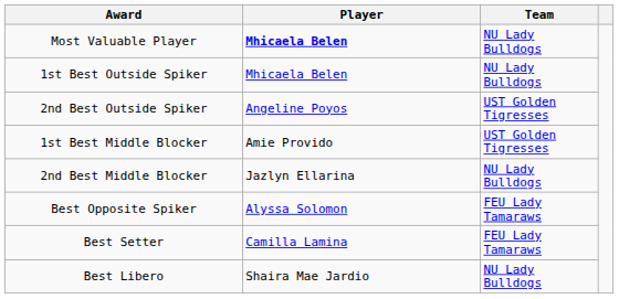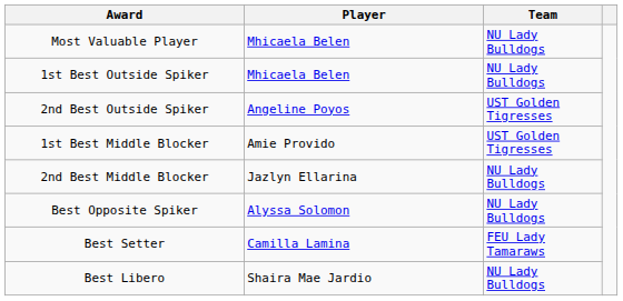Most Valuable Player | Player: bold -> normal
Best Opposite Spiker | Team: FEU Lady Tamaraws -> NU Lady Bulldogs
